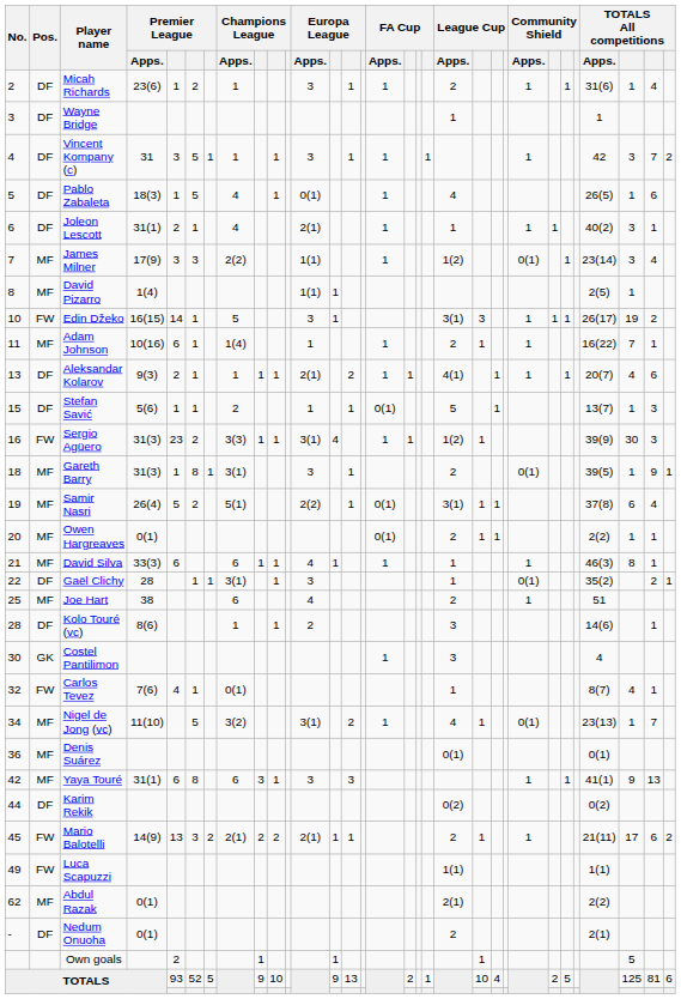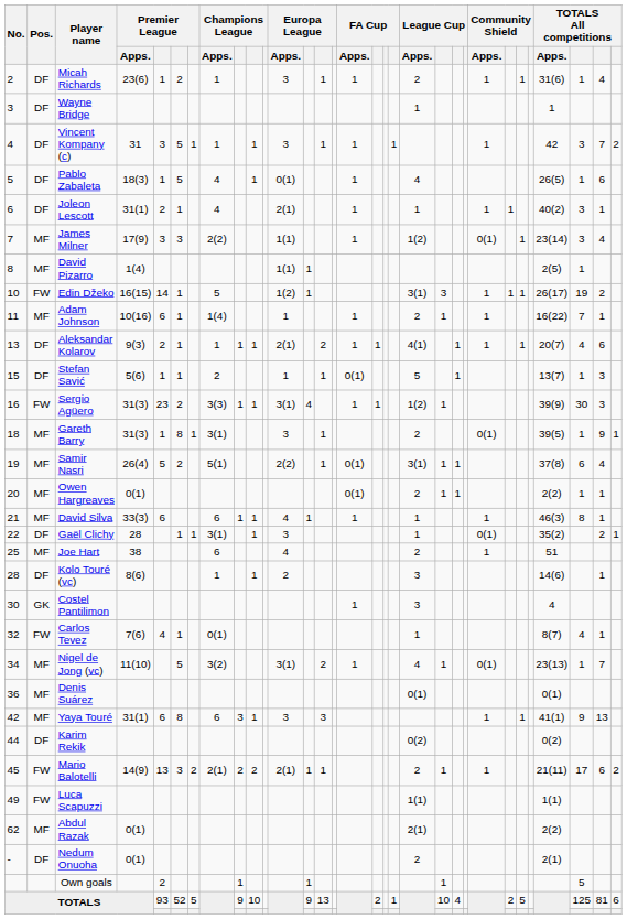Edin Džeko | Europa League / Apps.: 3 -> 1(2)
